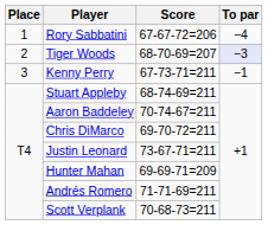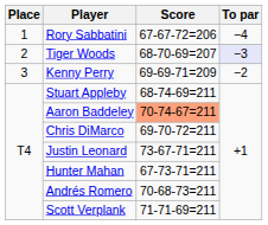Kenny Perry | Score: 67-73-71=211 -> 69-69-71=209
Kenny Perry | To par: −1 -> −2
Aaron Baddeley | Score: no background -> lightsalmon background
Hunter Mahan | Score: 69-69-71=209 -> 67-73-71=211
Andrés Romero | Score: 71-71-69=211 -> 70-68-73=211
Scott Verplank | Score: 70-68-73=211 -> 71-71-69=211
